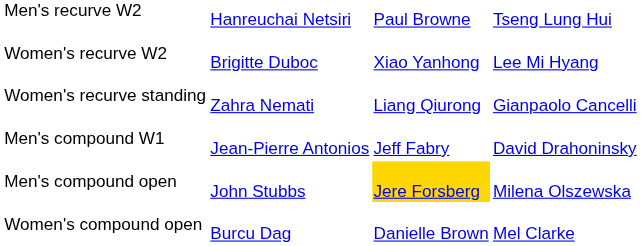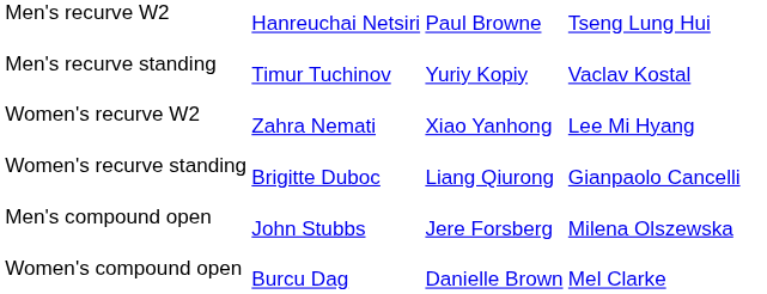+ row: Men's recurve standing | Timur Tuchinov | Yuriy Kopiy | Vaclav Kostal
Women's recurve W2 | column 2: Brigitte Duboc -> Zahra Nemati
Women's recurve standing | column 2: Zahra Nemati -> Brigitte Duboc
- row: Men's compound W1 | Jean-Pierre Antonios | Jeff Fabry | David Drahoninsky
Men's compound open | column 3: gold background -> no background
